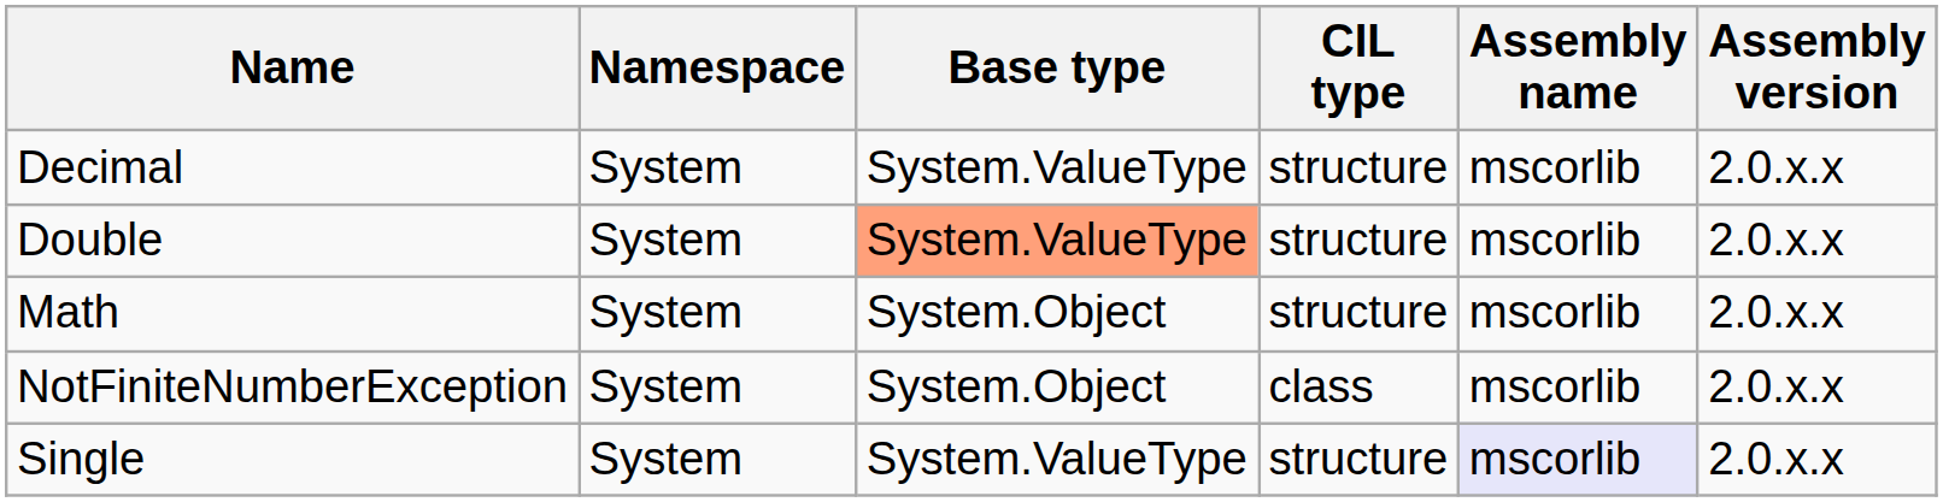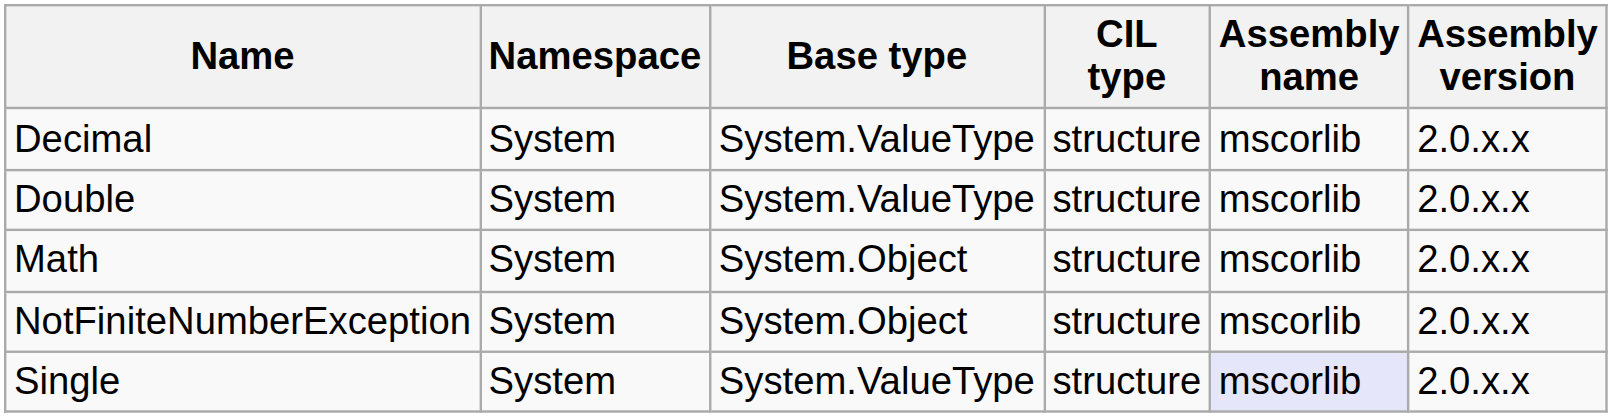Double | Base type: lightsalmon background -> no background
NotFiniteNumberException | CIL type: class -> structure
